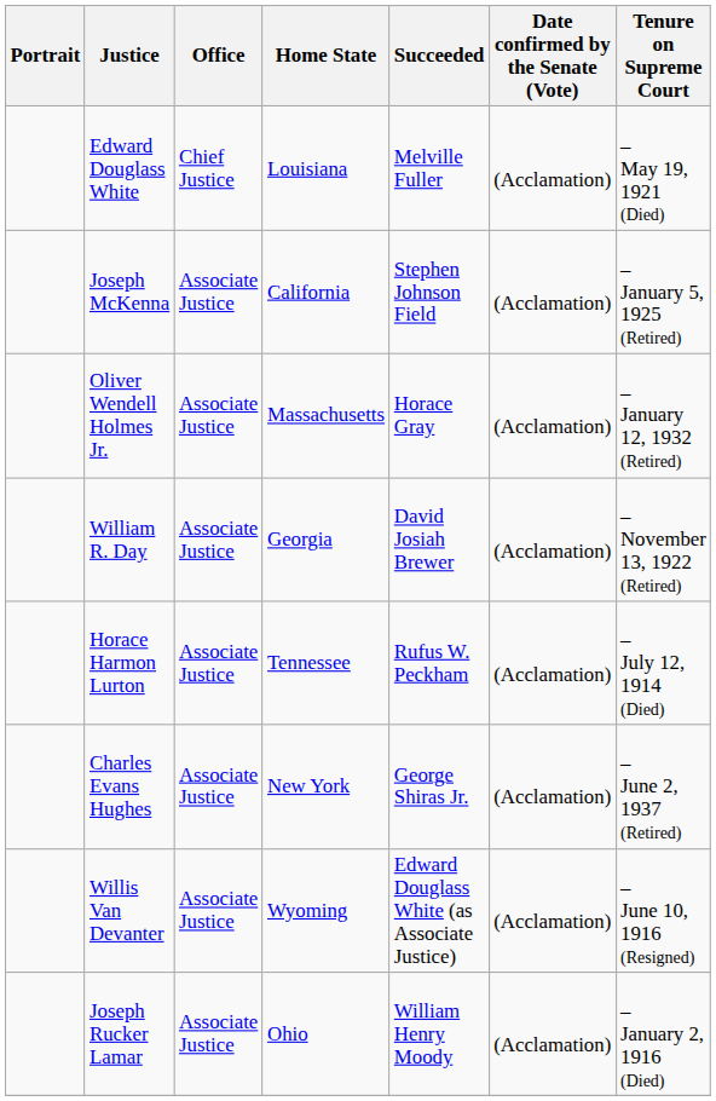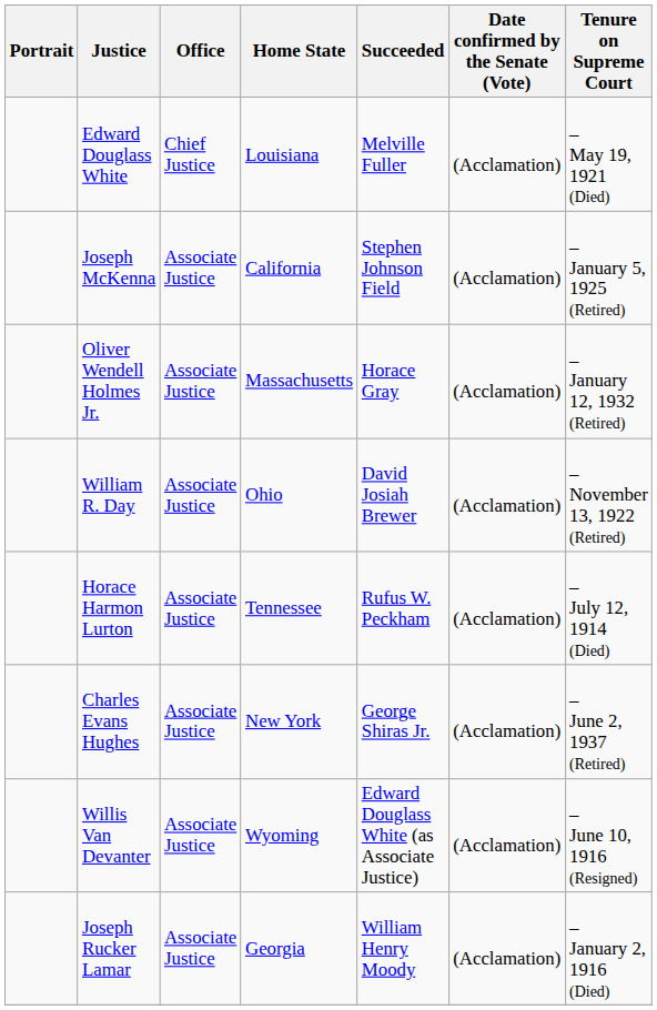William R. Day | Home State: Georgia -> Ohio
Joseph Rucker Lamar | Home State: Ohio -> Georgia
